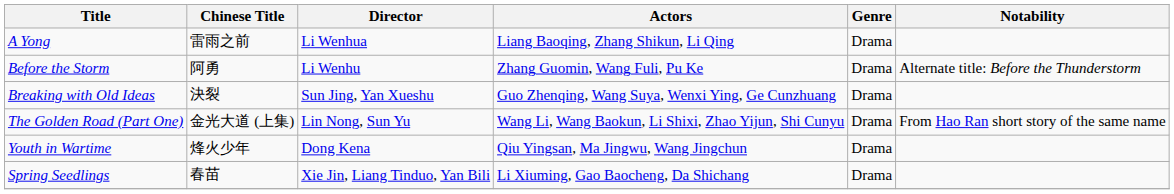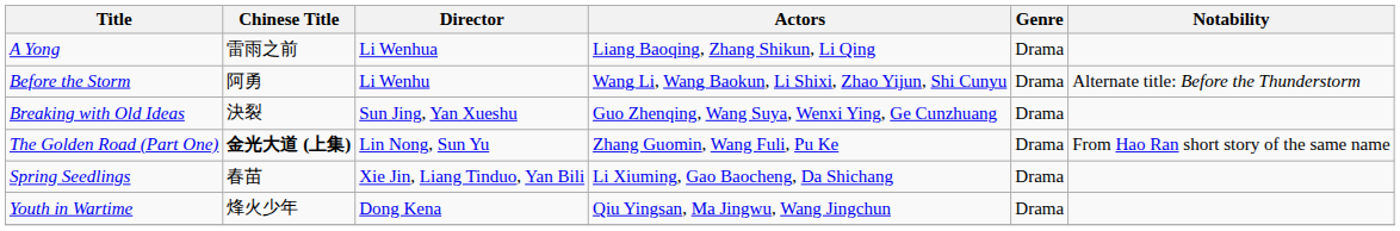Before the Storm | Actors: Zhang Guomin, Wang Fuli, Pu Ke -> Wang Li, Wang Baokun, Li Shixi, Zhao Yijun, Shi Cunyu
The Golden Road (Part One) | Chinese Title: normal -> bold
The Golden Road (Part One) | Actors: Wang Li, Wang Baokun, Li Shixi, Zhao Yijun, Shi Cunyu -> Zhang Guomin, Wang Fuli, Pu Ke
rows swapped: Spring Seedlings <-> Youth in Wartime
